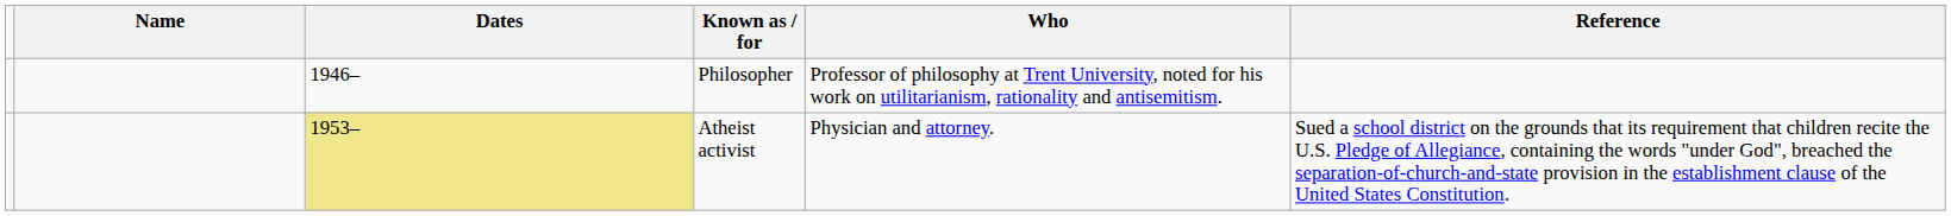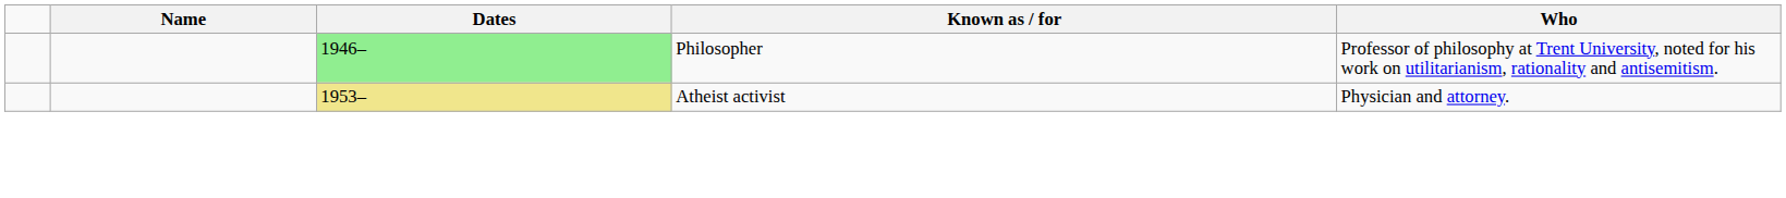- column: Reference | Sued a school district on the grounds that its requirement that children recite the U.S. Pledge of Allegiance, containing the words "under God", breached the separation-of-church-and-state provision in the establishment clause of the United States Constitution.
Philosopher | Dates: no background -> lightgreen background
